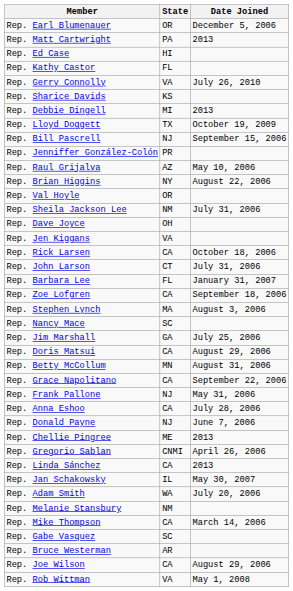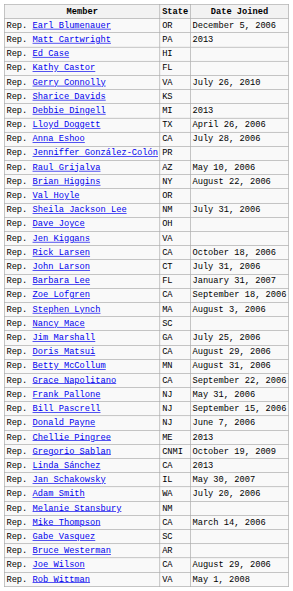Rep. Lloyd Doggett | Date Joined: October 19, 2009 -> April 26, 2006
rows swapped: Rep. Anna Eshoo <-> Rep. Bill Pascrell
Rep. Gregorio Sablan | Date Joined: April 26, 2006 -> October 19, 2009
